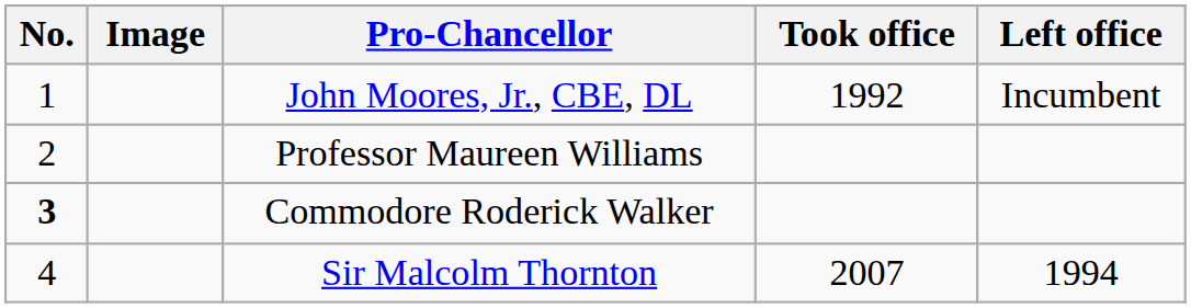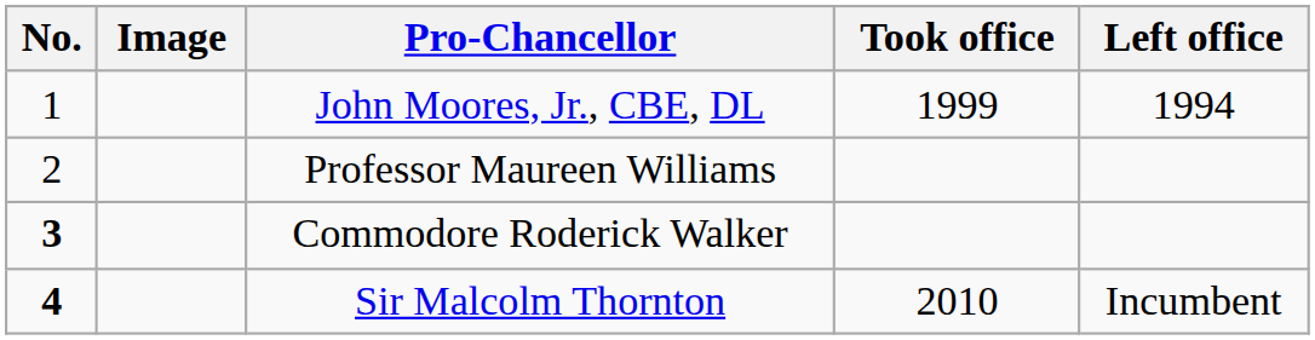John Moores, Jr., CBE, DL | Took office: 1992 -> 1999
John Moores, Jr., CBE, DL | Left office: Incumbent -> 1994
Sir Malcolm Thornton | No.: normal -> bold
Sir Malcolm Thornton | Took office: 2007 -> 2010
Sir Malcolm Thornton | Left office: 1994 -> Incumbent
